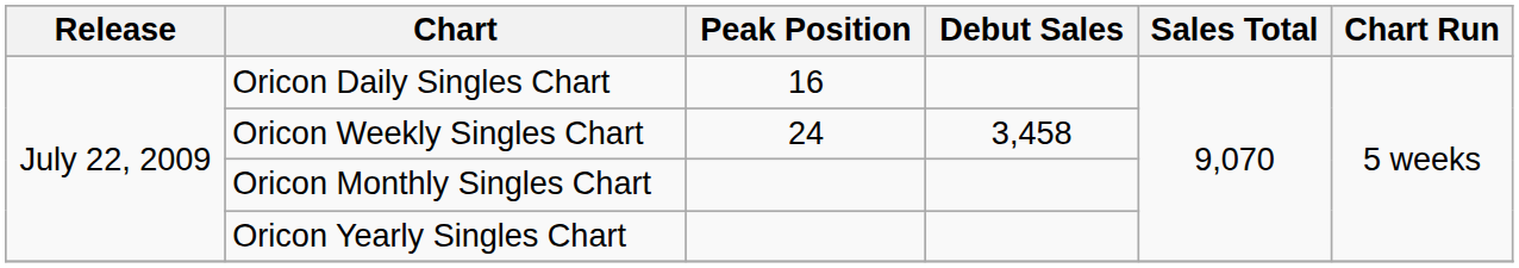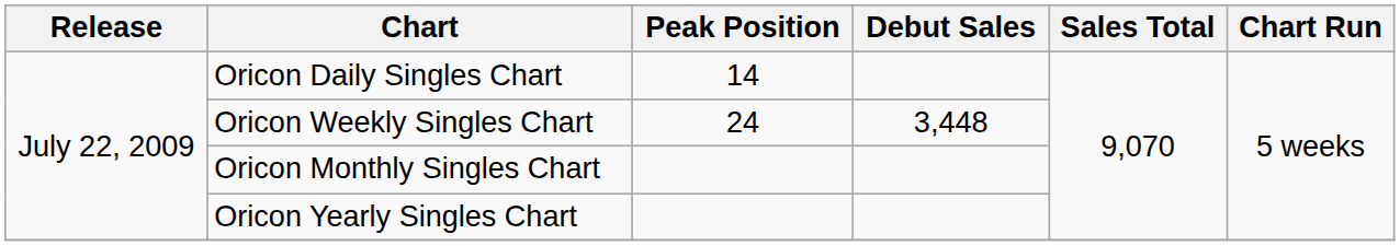Oricon Daily Singles Chart | Peak Position: 16 -> 14
Oricon Weekly Singles Chart | Debut Sales: 3,458 -> 3,448
